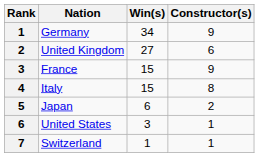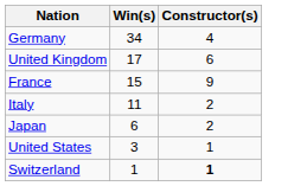- column: Rank | 1 | 2 | 3 | 4 | 5 | 6 | 7
Germany | Constructor(s): 9 -> 4
United Kingdom | Win(s): 27 -> 17
Italy | Win(s): 15 -> 11
Italy | Constructor(s): 8 -> 2
Switzerland | Constructor(s): normal -> bold
